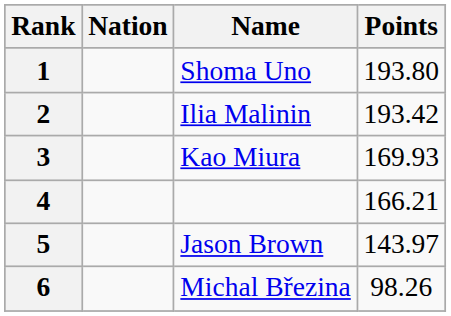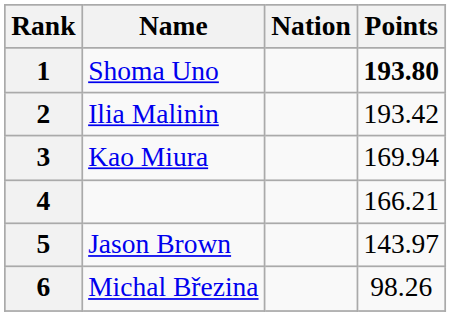columns swapped: Name <-> Nation
1 | Points: normal -> bold
3 | Points: 169.93 -> 169.94
